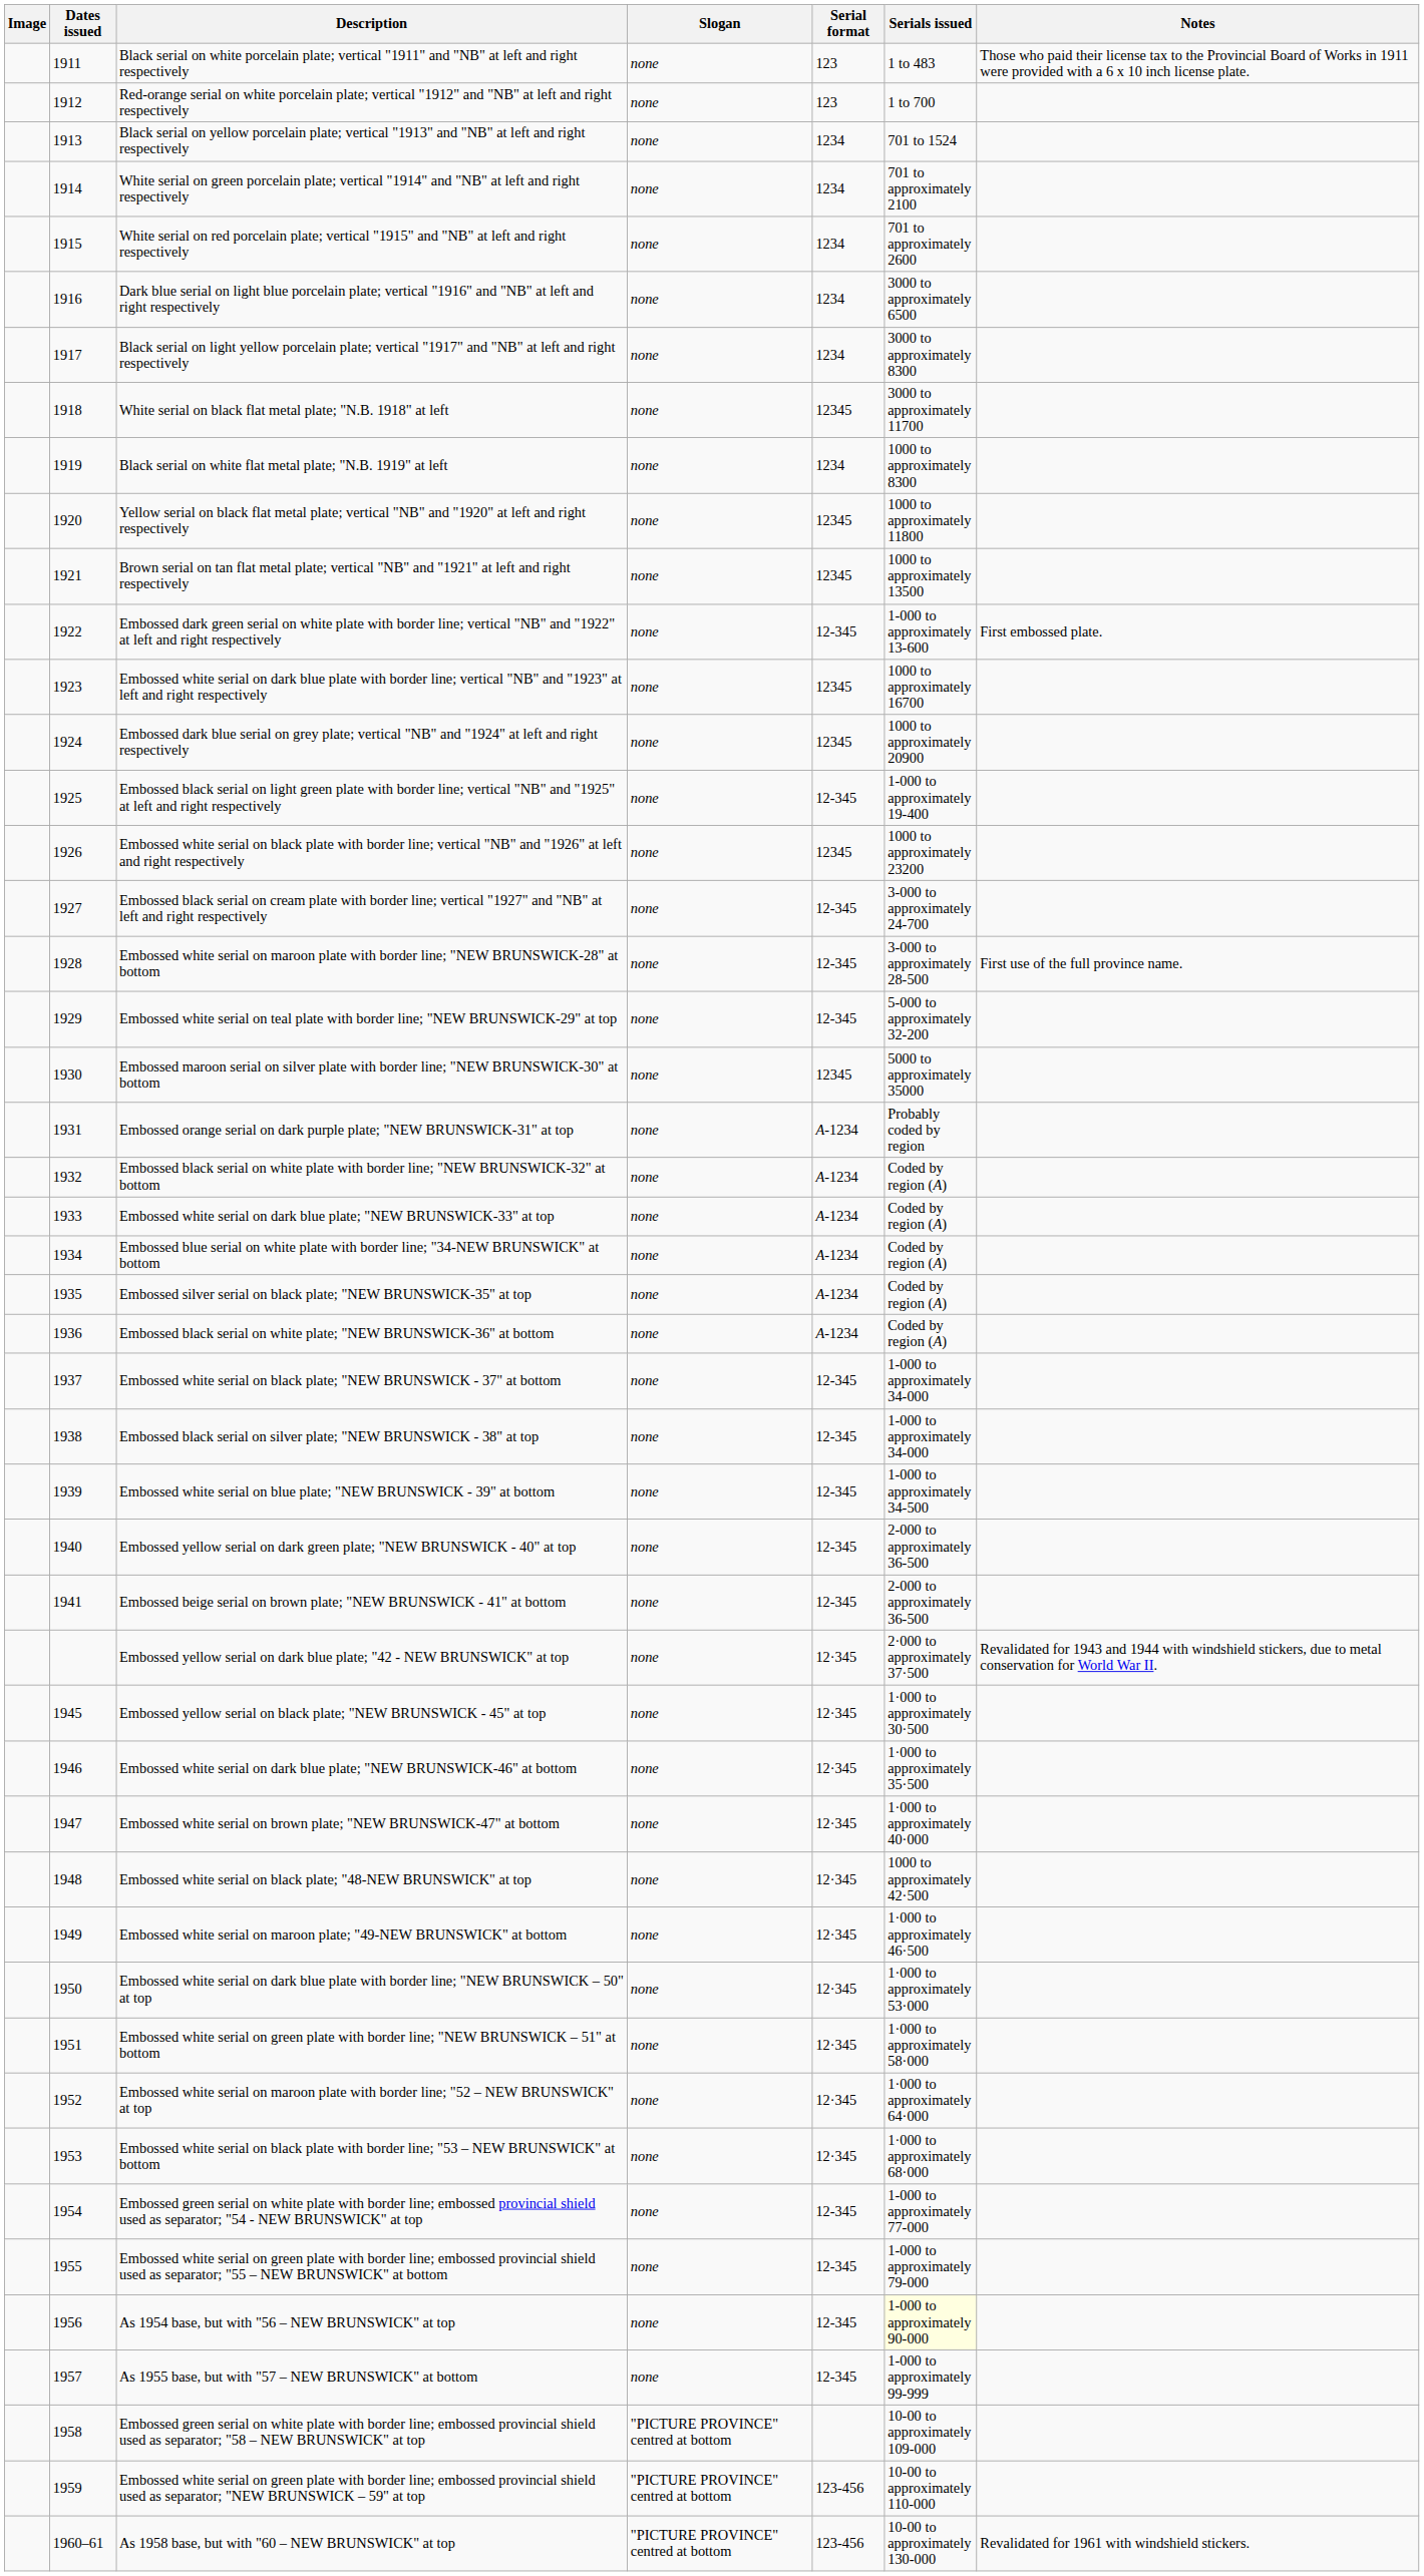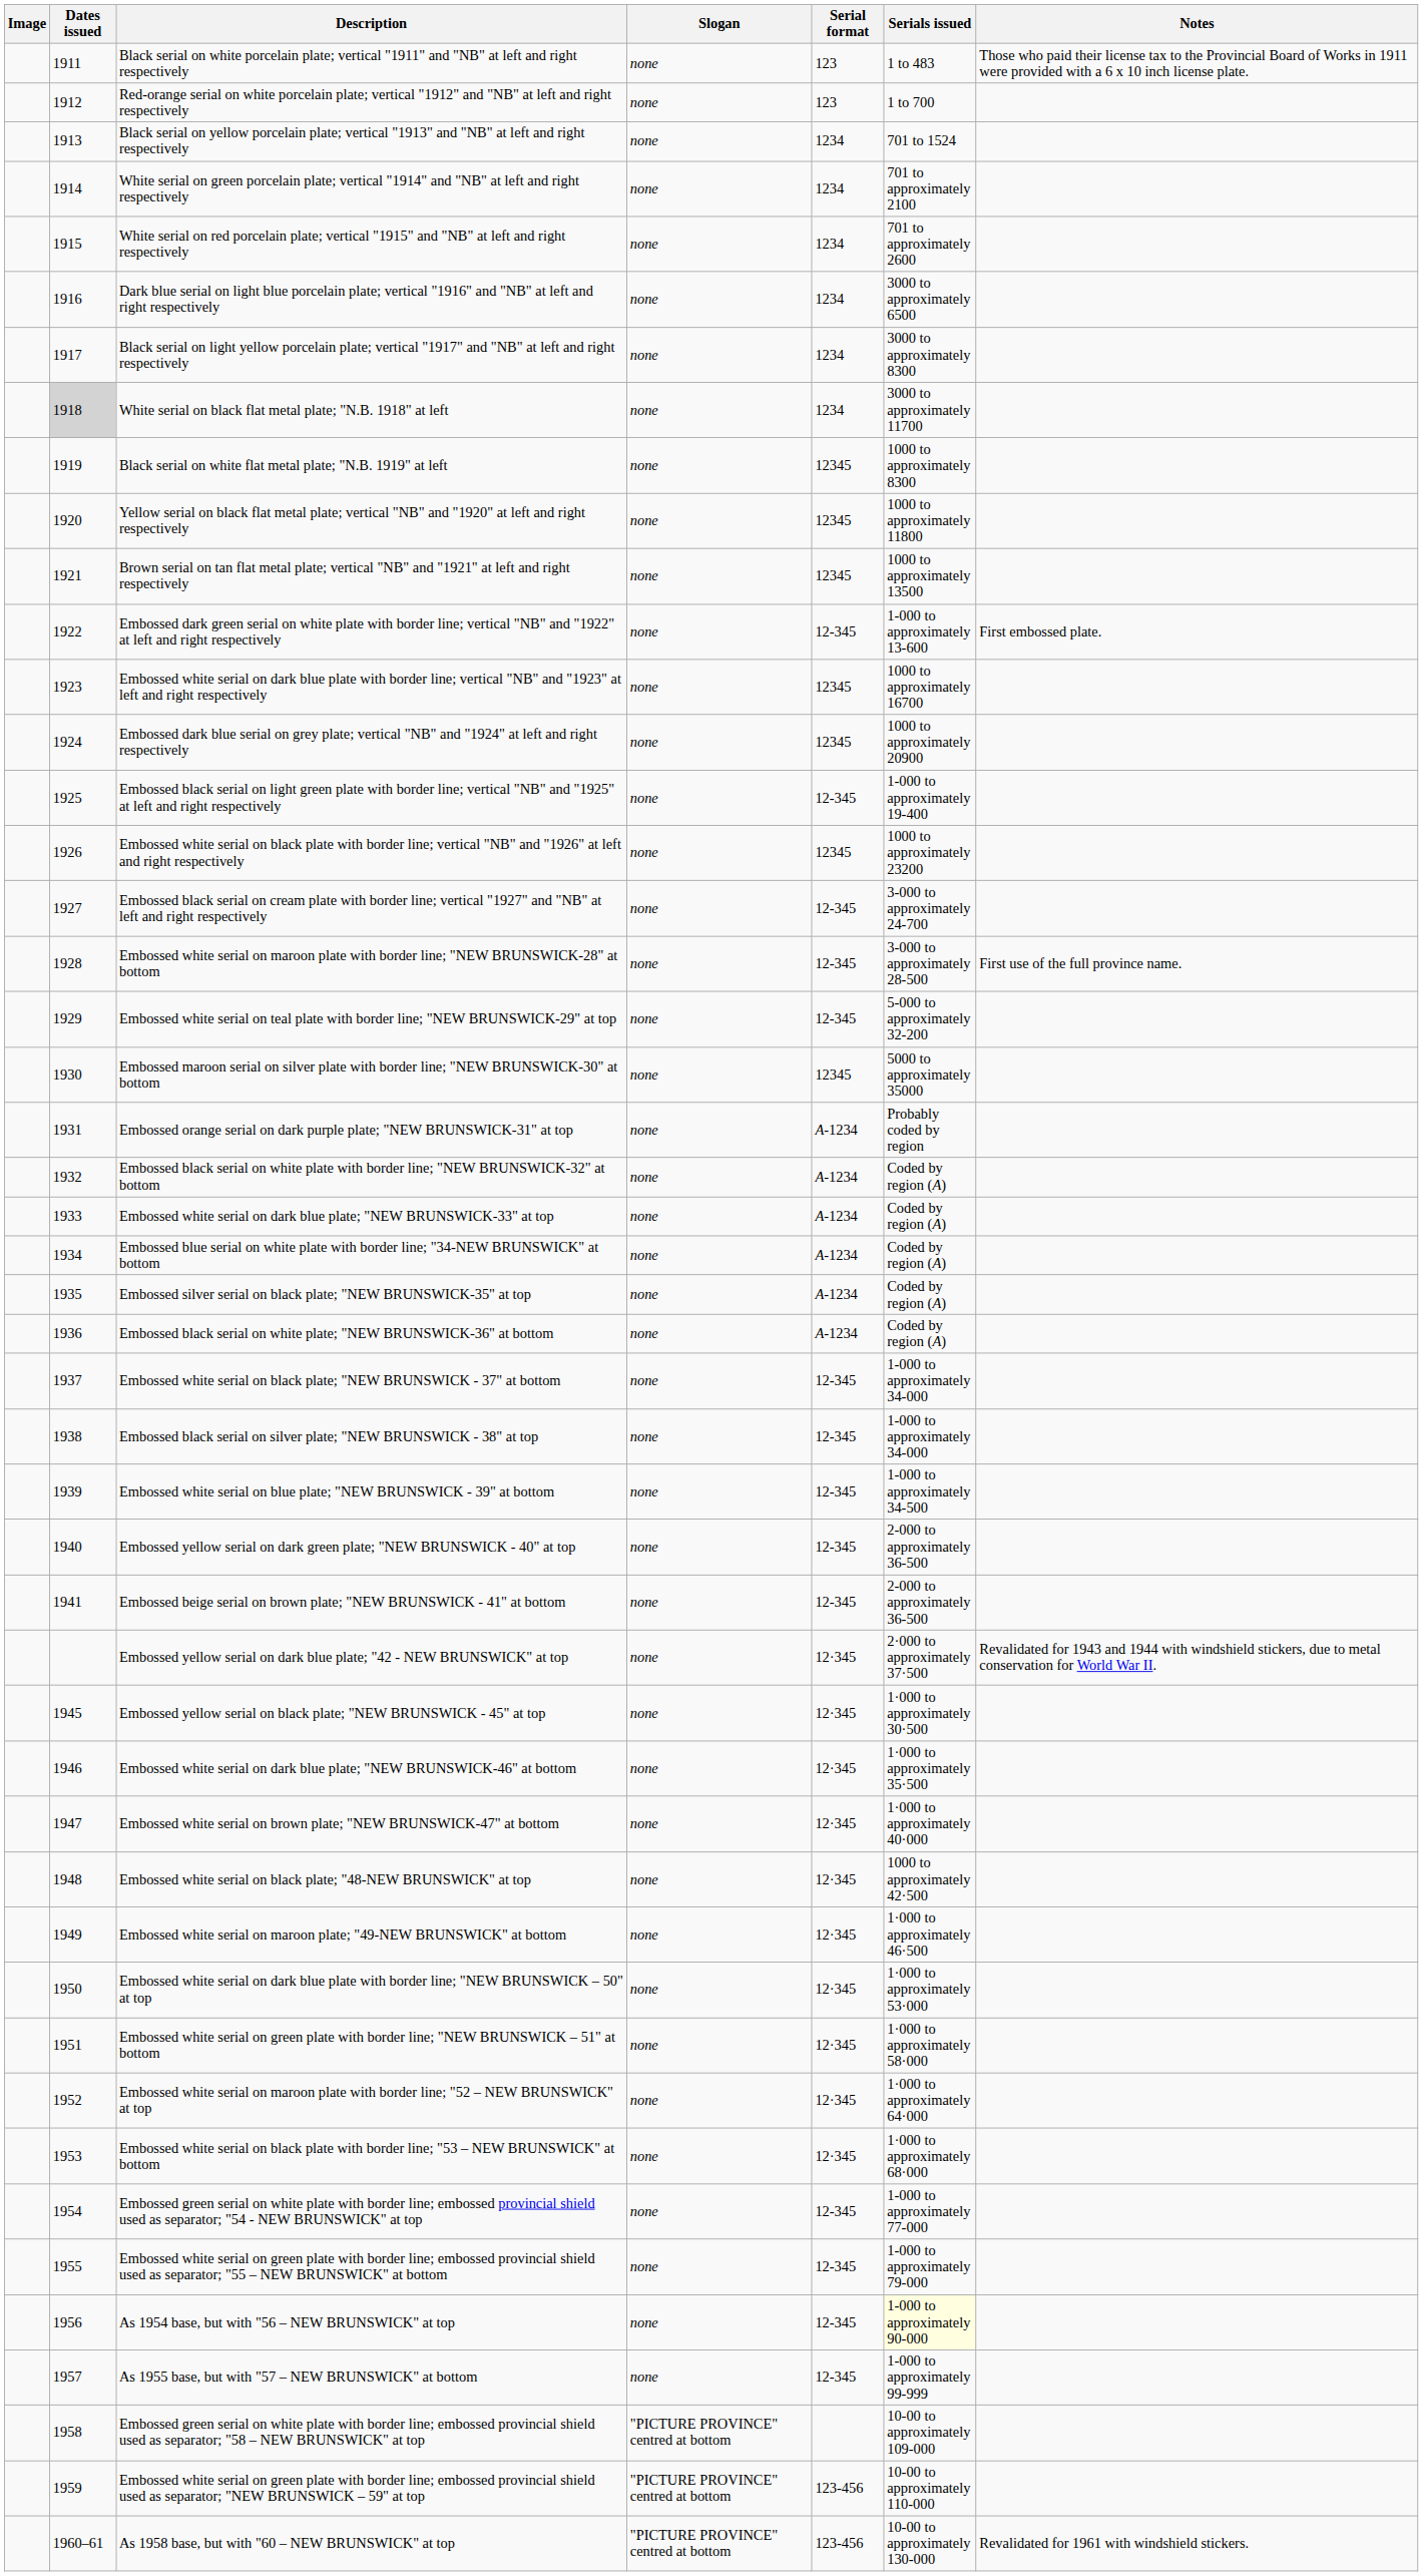White serial on black flat metal plate; "N.B. 1918" at left | Dates issued: no background -> lightgrey background
White serial on black flat metal plate; "N.B. 1918" at left | Serial format: 12345 -> 1234
Black serial on white flat metal plate; "N.B. 1919" at left | Serial format: 1234 -> 12345
